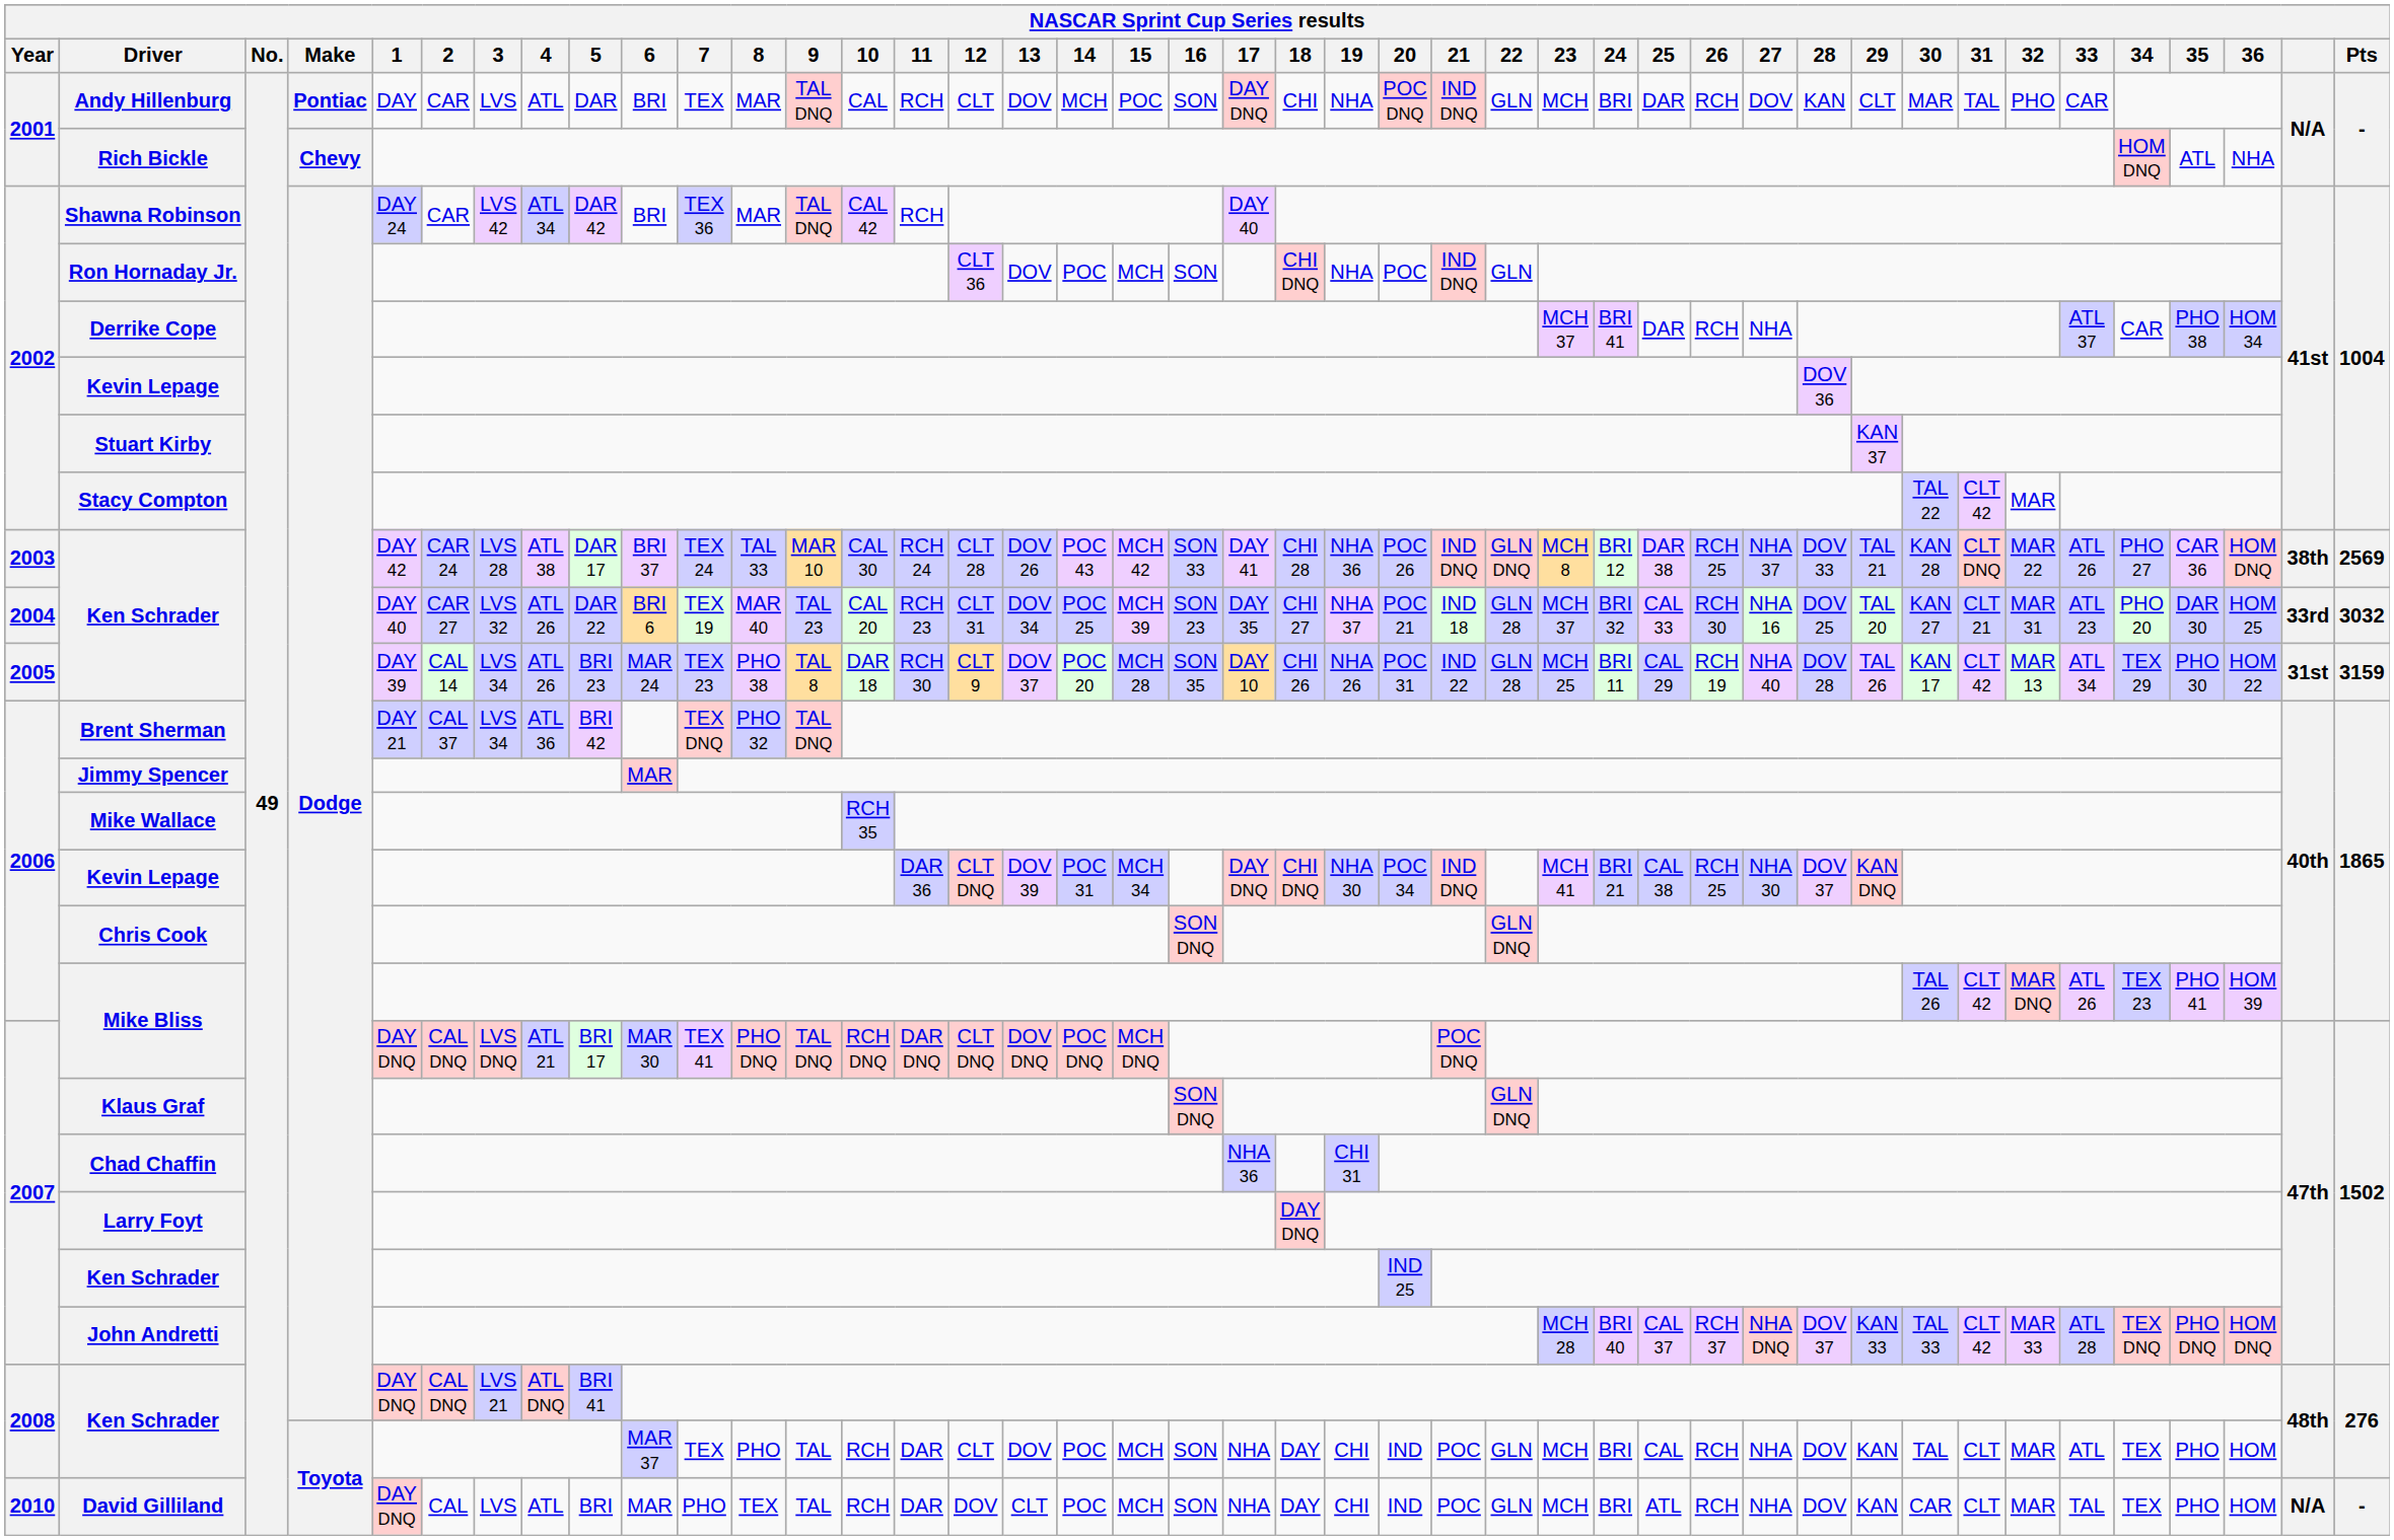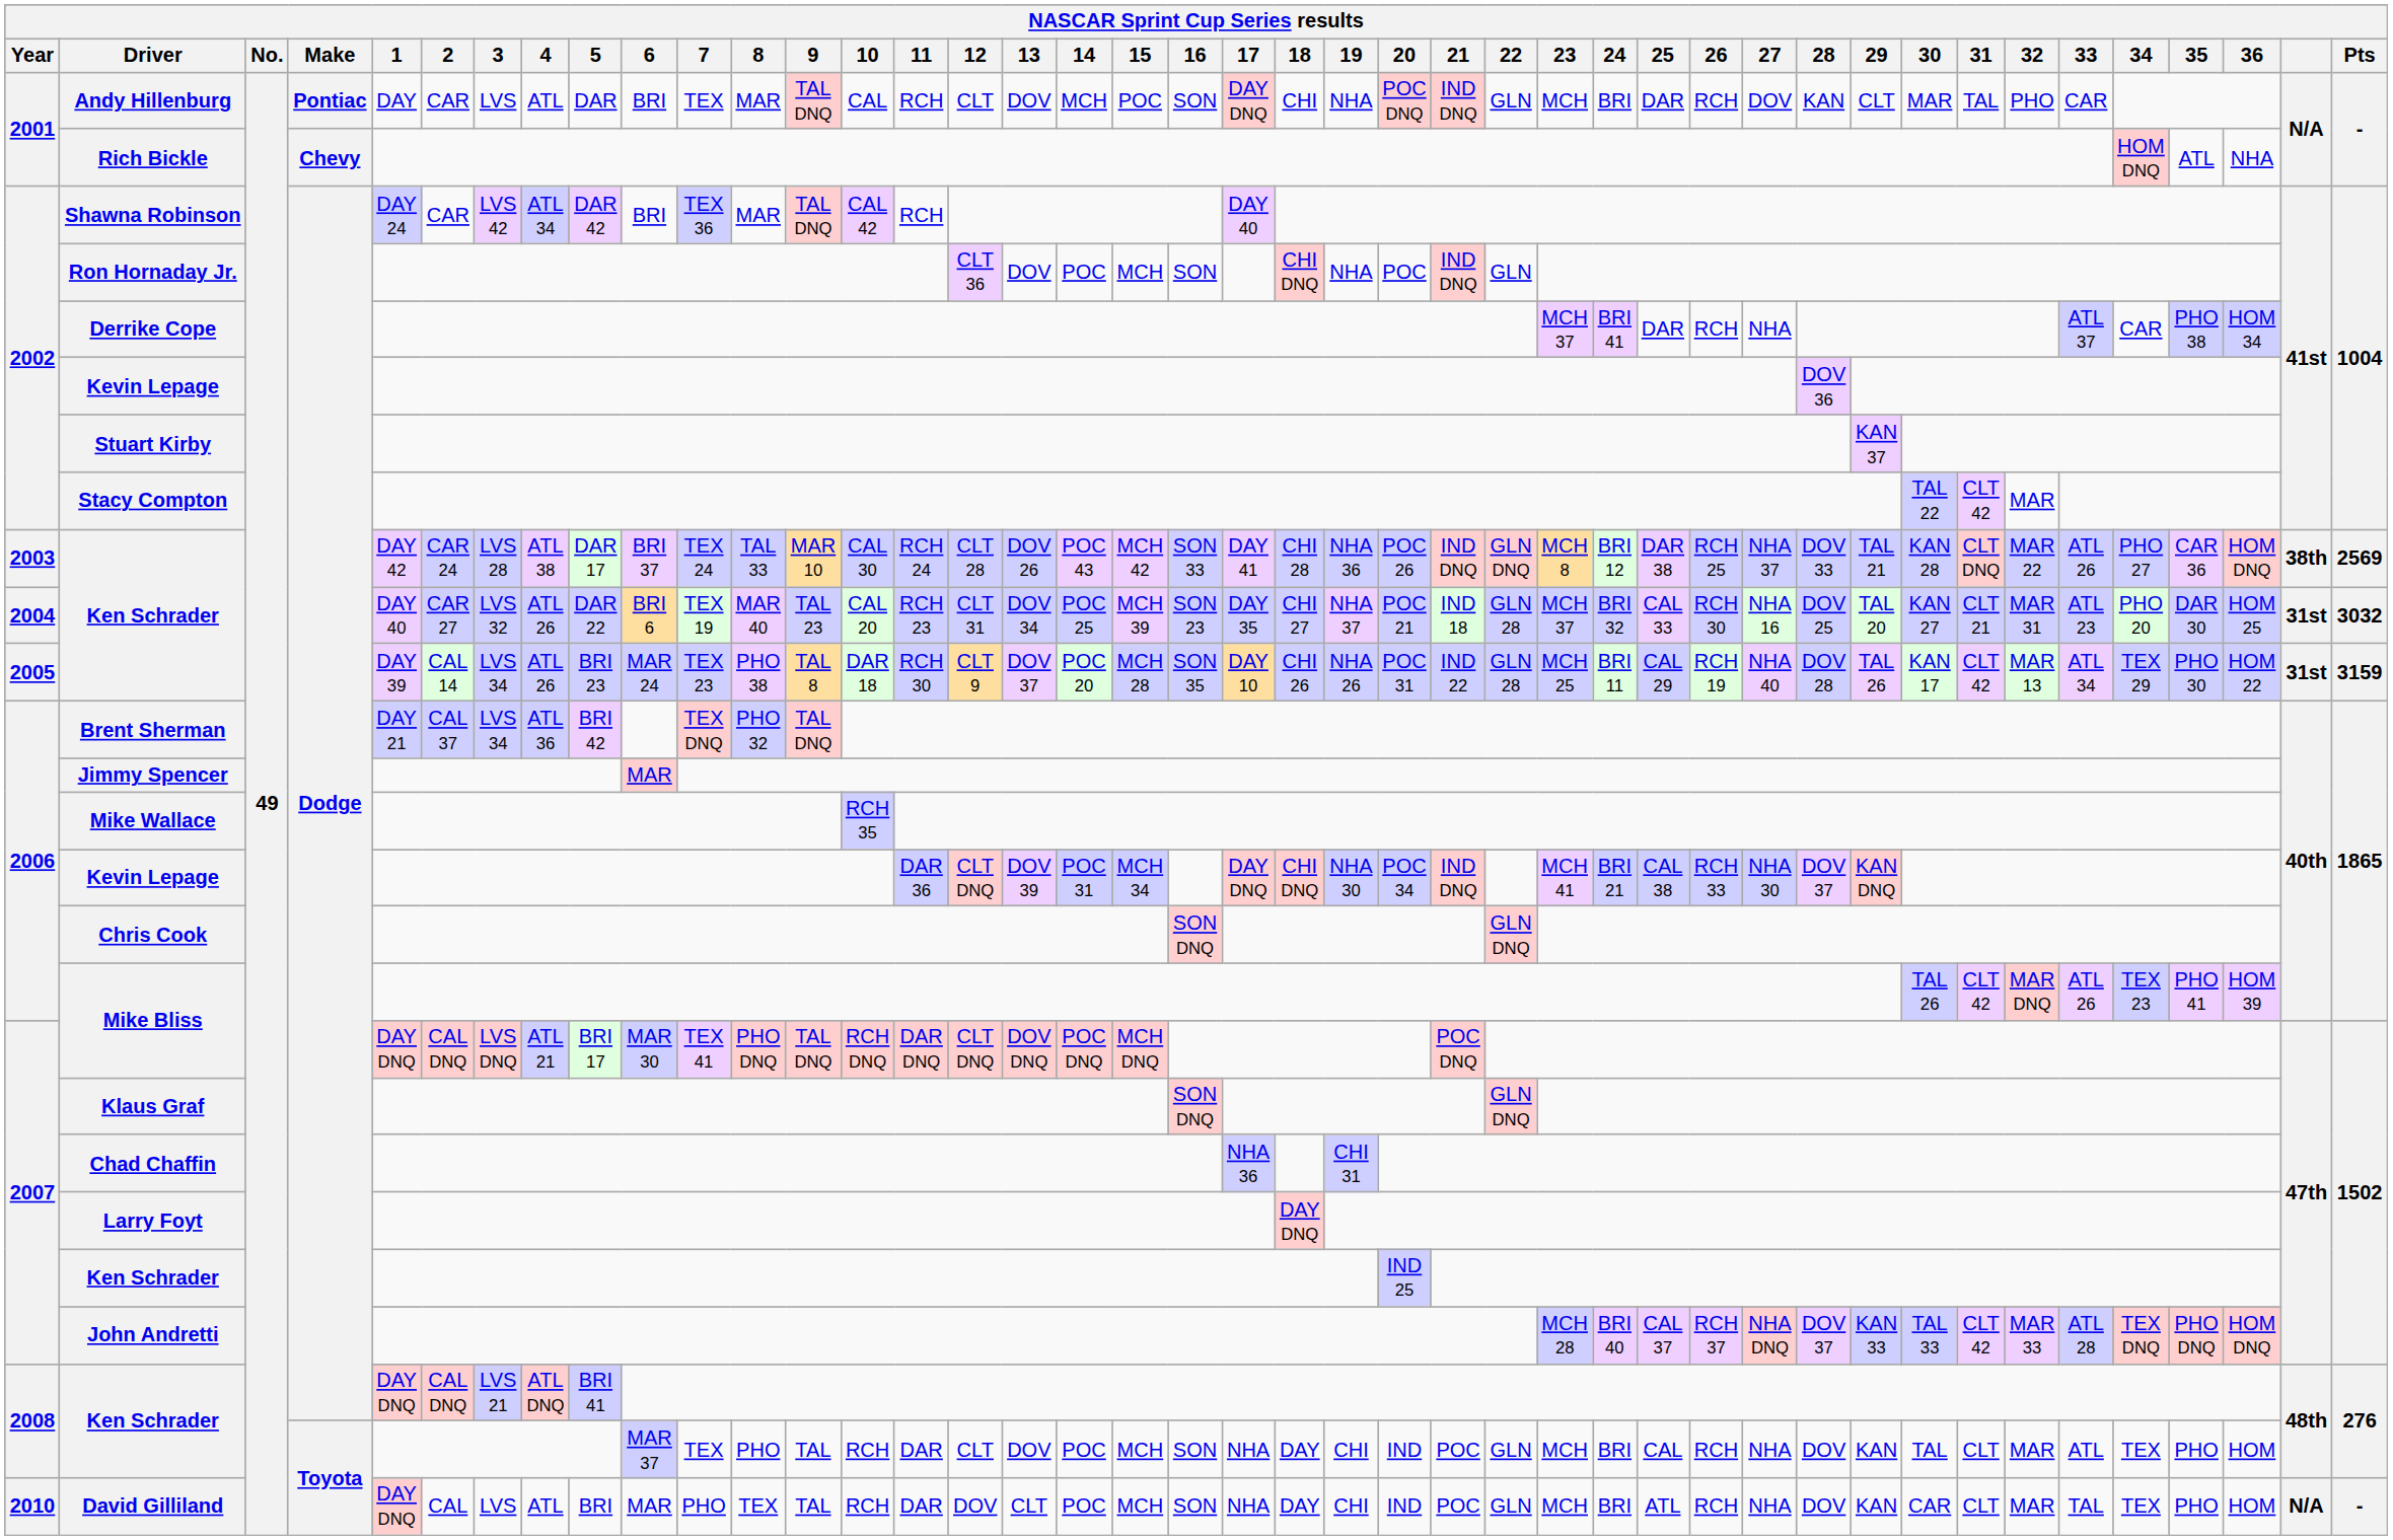2004 / Ken Schrader | column 41: 33rd -> 31st
2006 / Kevin Lepage | 26: RCH 25 -> RCH 33
